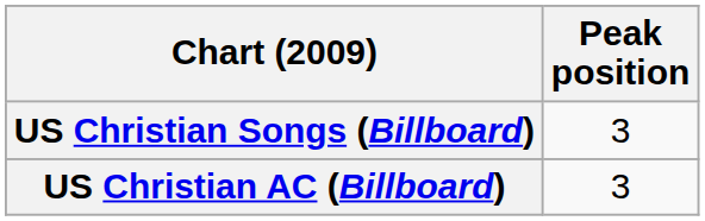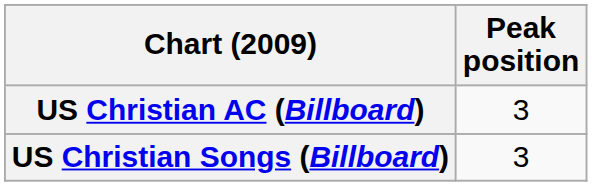rows swapped: US Christian Songs (Billboard) <-> US Christian AC (Billboard)
